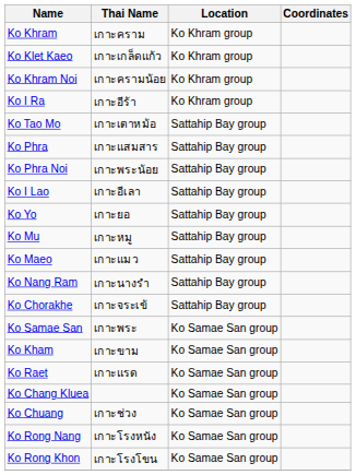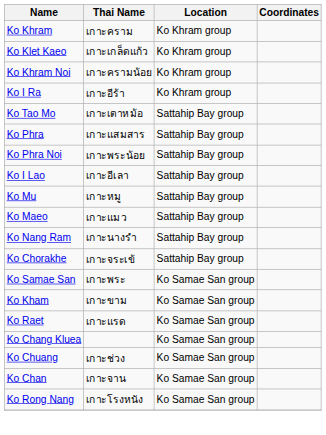- row: Ko Yo | เกาะยอ | Sattahip Bay group
+ row: Ko Chan | เกาะจาน | Ko Samae San group
- row: Ko Rong Khon | เกาะโรงโขน | Ko Samae San group
